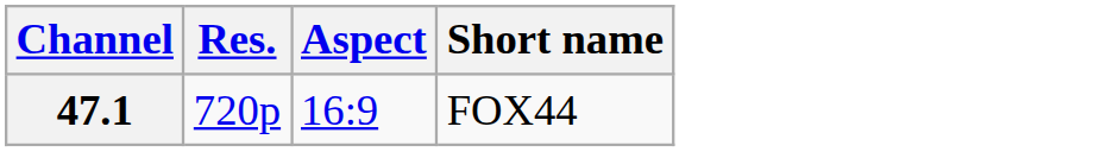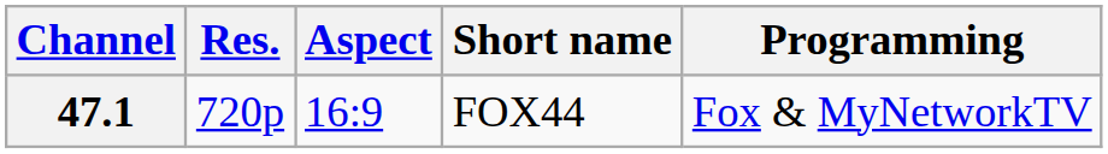+ column: Programming | Fox & MyNetworkTV
